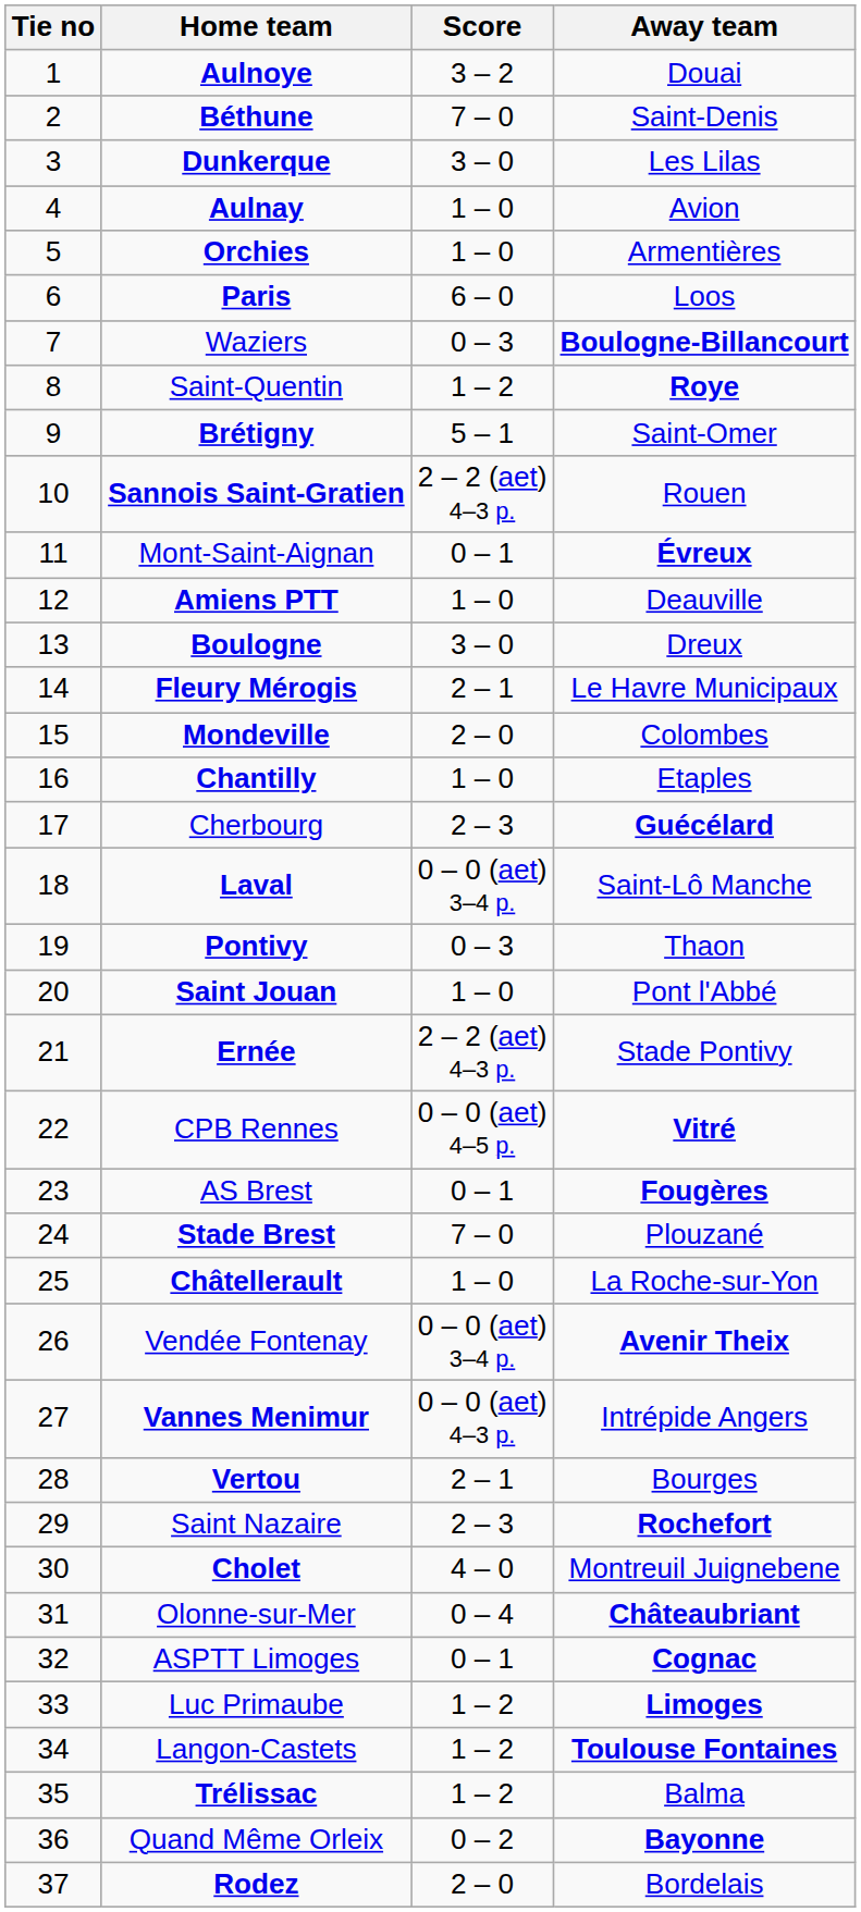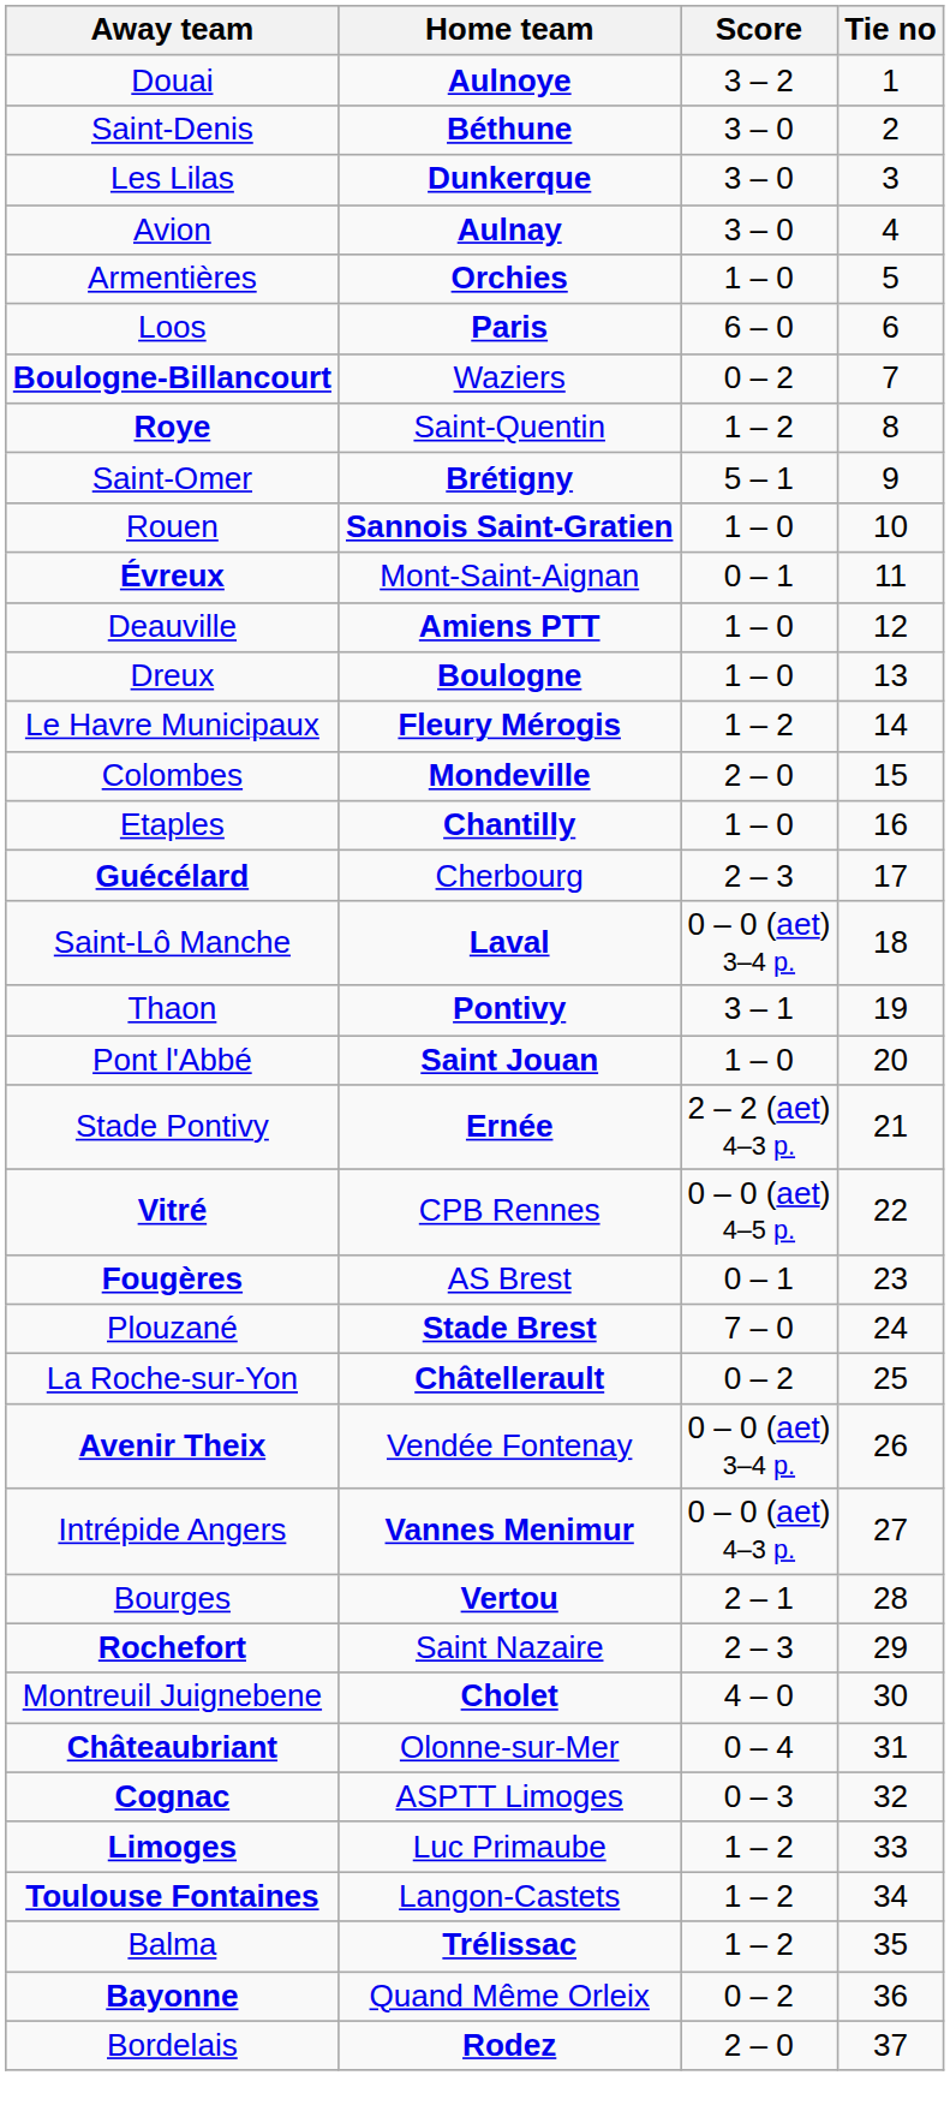columns swapped: Tie no <-> Away team
Béthune | Score: 7 – 0 -> 3 – 0
Aulnay | Score: 1 – 0 -> 3 – 0
Waziers | Score: 0 – 3 -> 0 – 2
Sannois Saint-Gratien | Score: 2 – 2 (aet) 4–3 p. -> 1 – 0
Boulogne | Score: 3 – 0 -> 1 – 0
Fleury Mérogis | Score: 2 – 1 -> 1 – 2
Pontivy | Score: 0 – 3 -> 3 – 1
Châtellerault | Score: 1 – 0 -> 0 – 2
ASPTT Limoges | Score: 0 – 1 -> 0 – 3
